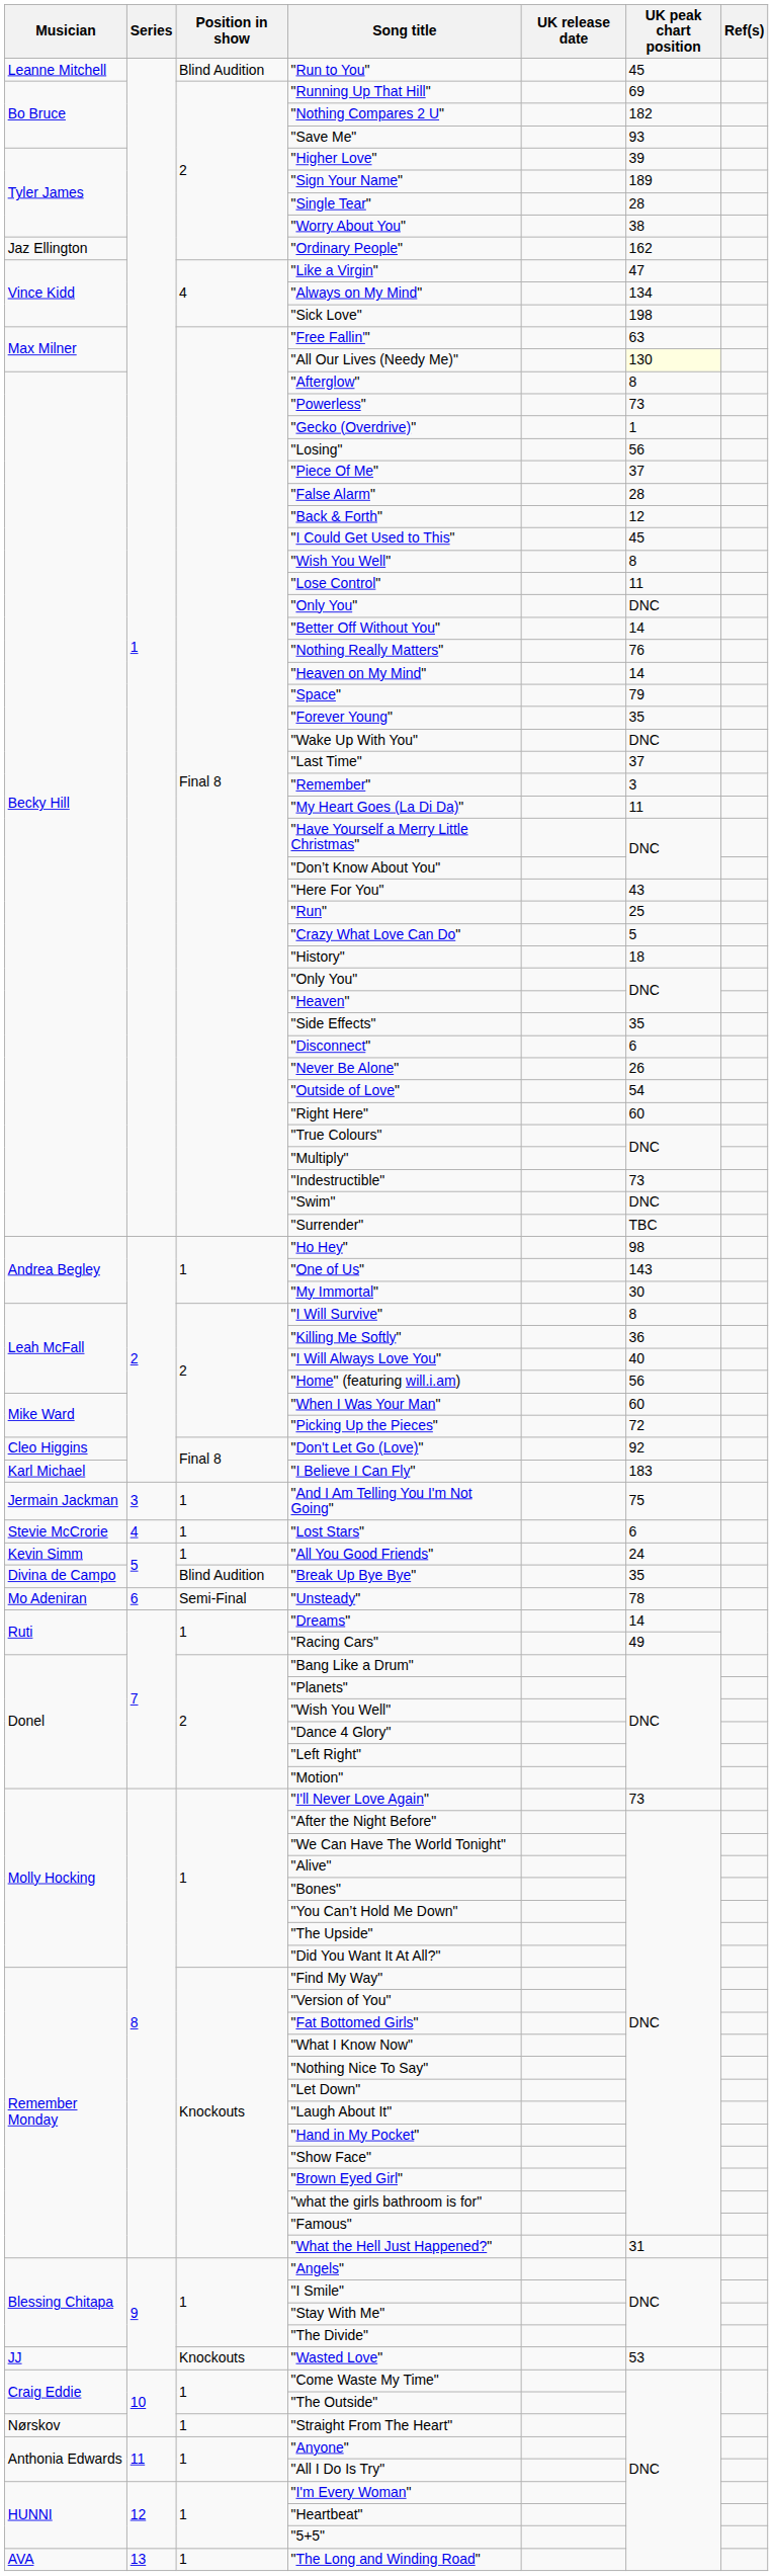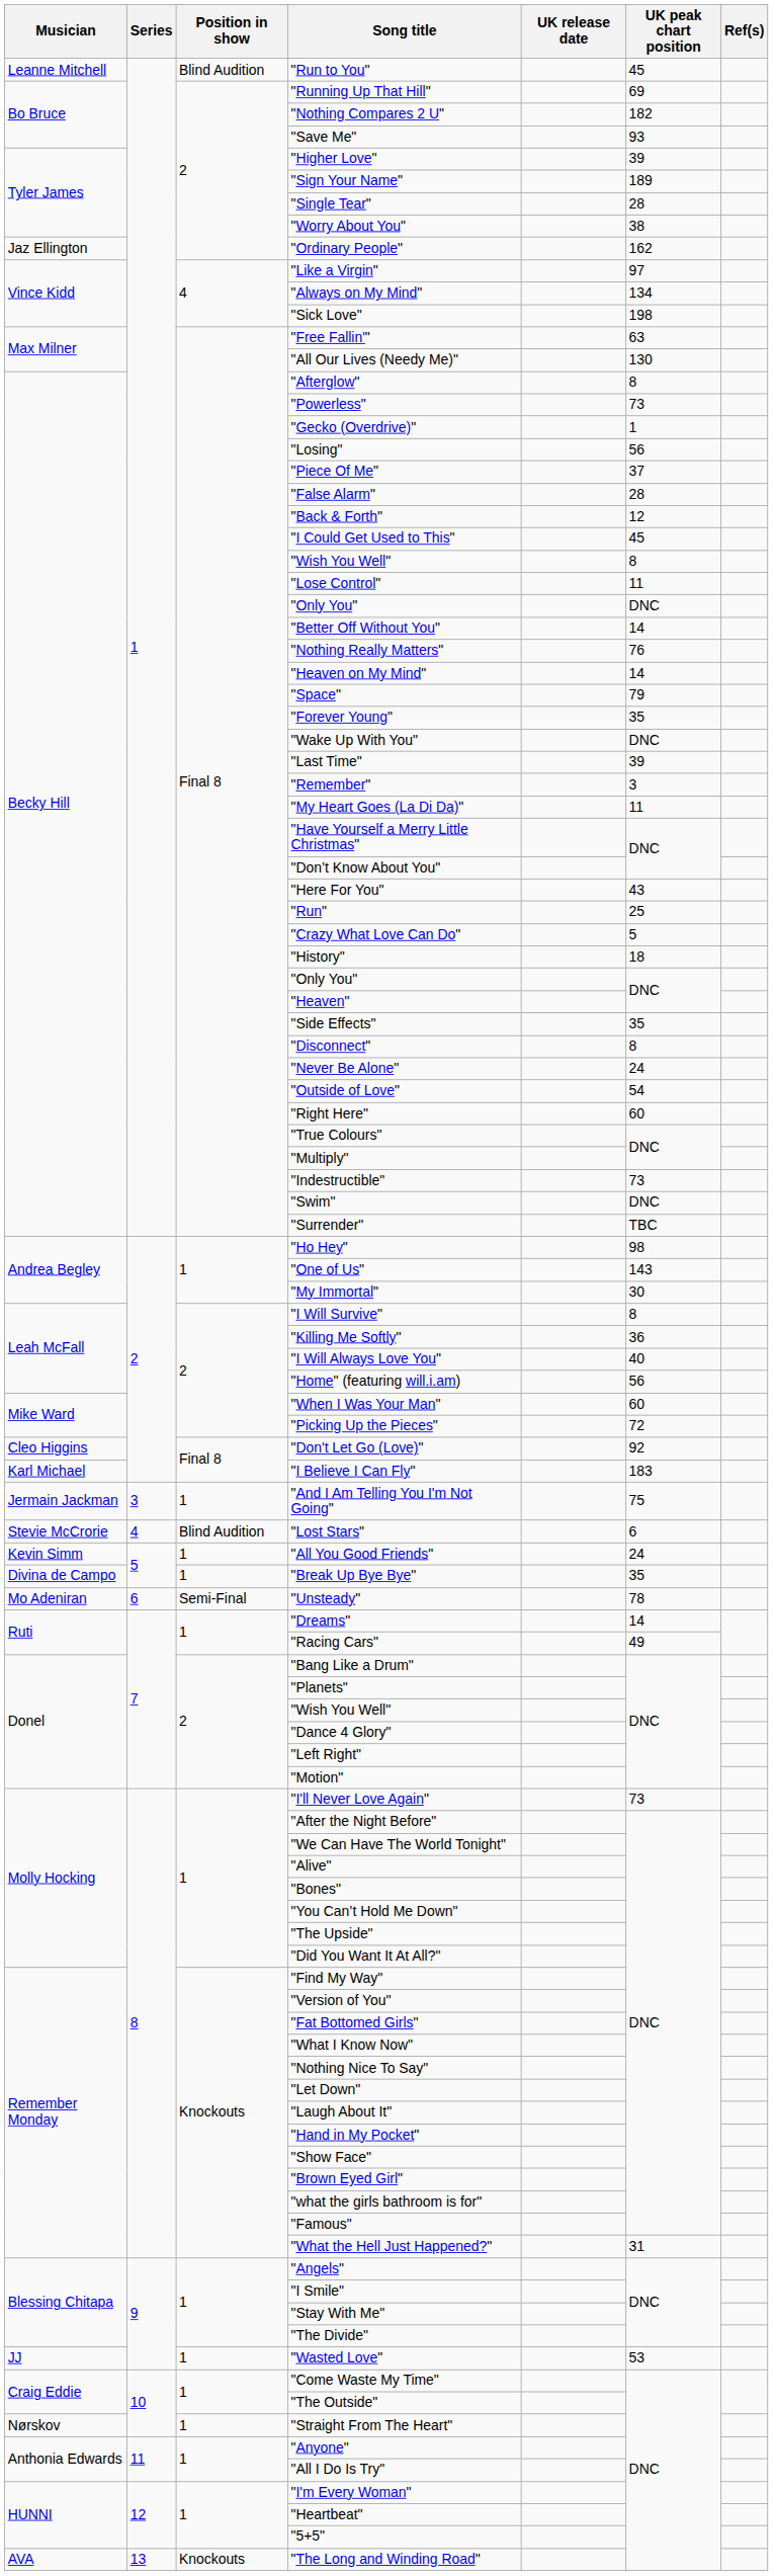"Like a Virgin" | UK peak chart position: 47 -> 97
"All Our Lives (Needy Me)" | UK peak chart position: lightyellow background -> no background
"Last Time" | UK peak chart position: 37 -> 39
"Disconnect" | UK peak chart position: 6 -> 8
"Never Be Alone" | UK peak chart position: 26 -> 24
"Lost Stars" | Position in show: 1 -> Blind Audition
"Break Up Bye Bye" | Position in show: Blind Audition -> 1
"Wasted Love" | Position in show: Knockouts -> 1
"The Long and Winding Road" | Position in show: 1 -> Knockouts
